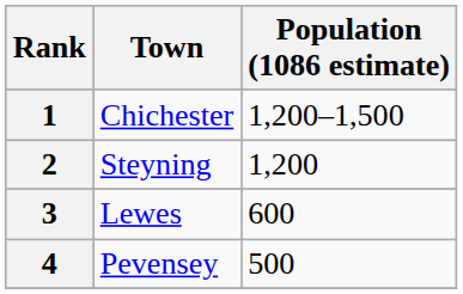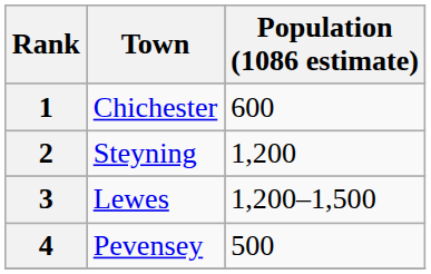1 | Population (1086 estimate): 1,200–1,500 -> 600
3 | Population (1086 estimate): 600 -> 1,200–1,500
